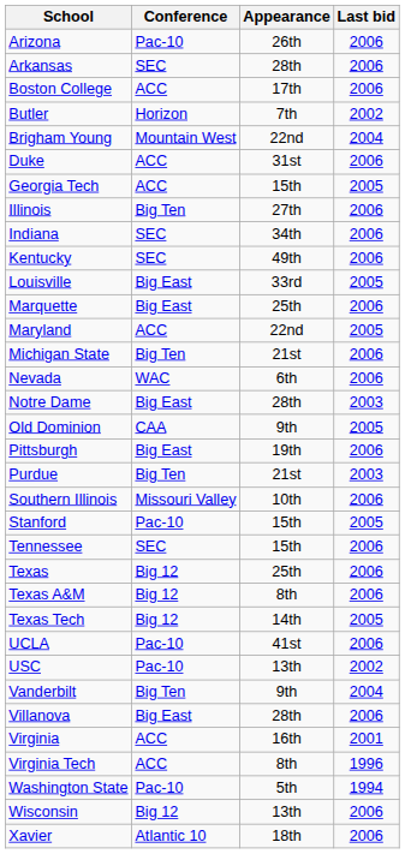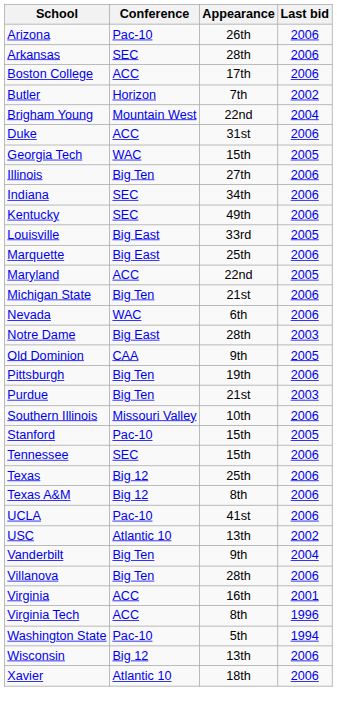Georgia Tech | Conference: ACC -> WAC
Pittsburgh | Conference: Big East -> Big Ten
- row: Texas Tech | Big 12 | 14th | 2005
USC | Conference: Pac-10 -> Atlantic 10
Villanova | Conference: Big East -> Big Ten
